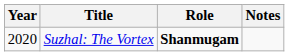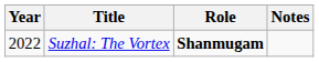Suzhal: The Vortex | Year: 2020 -> 2022
